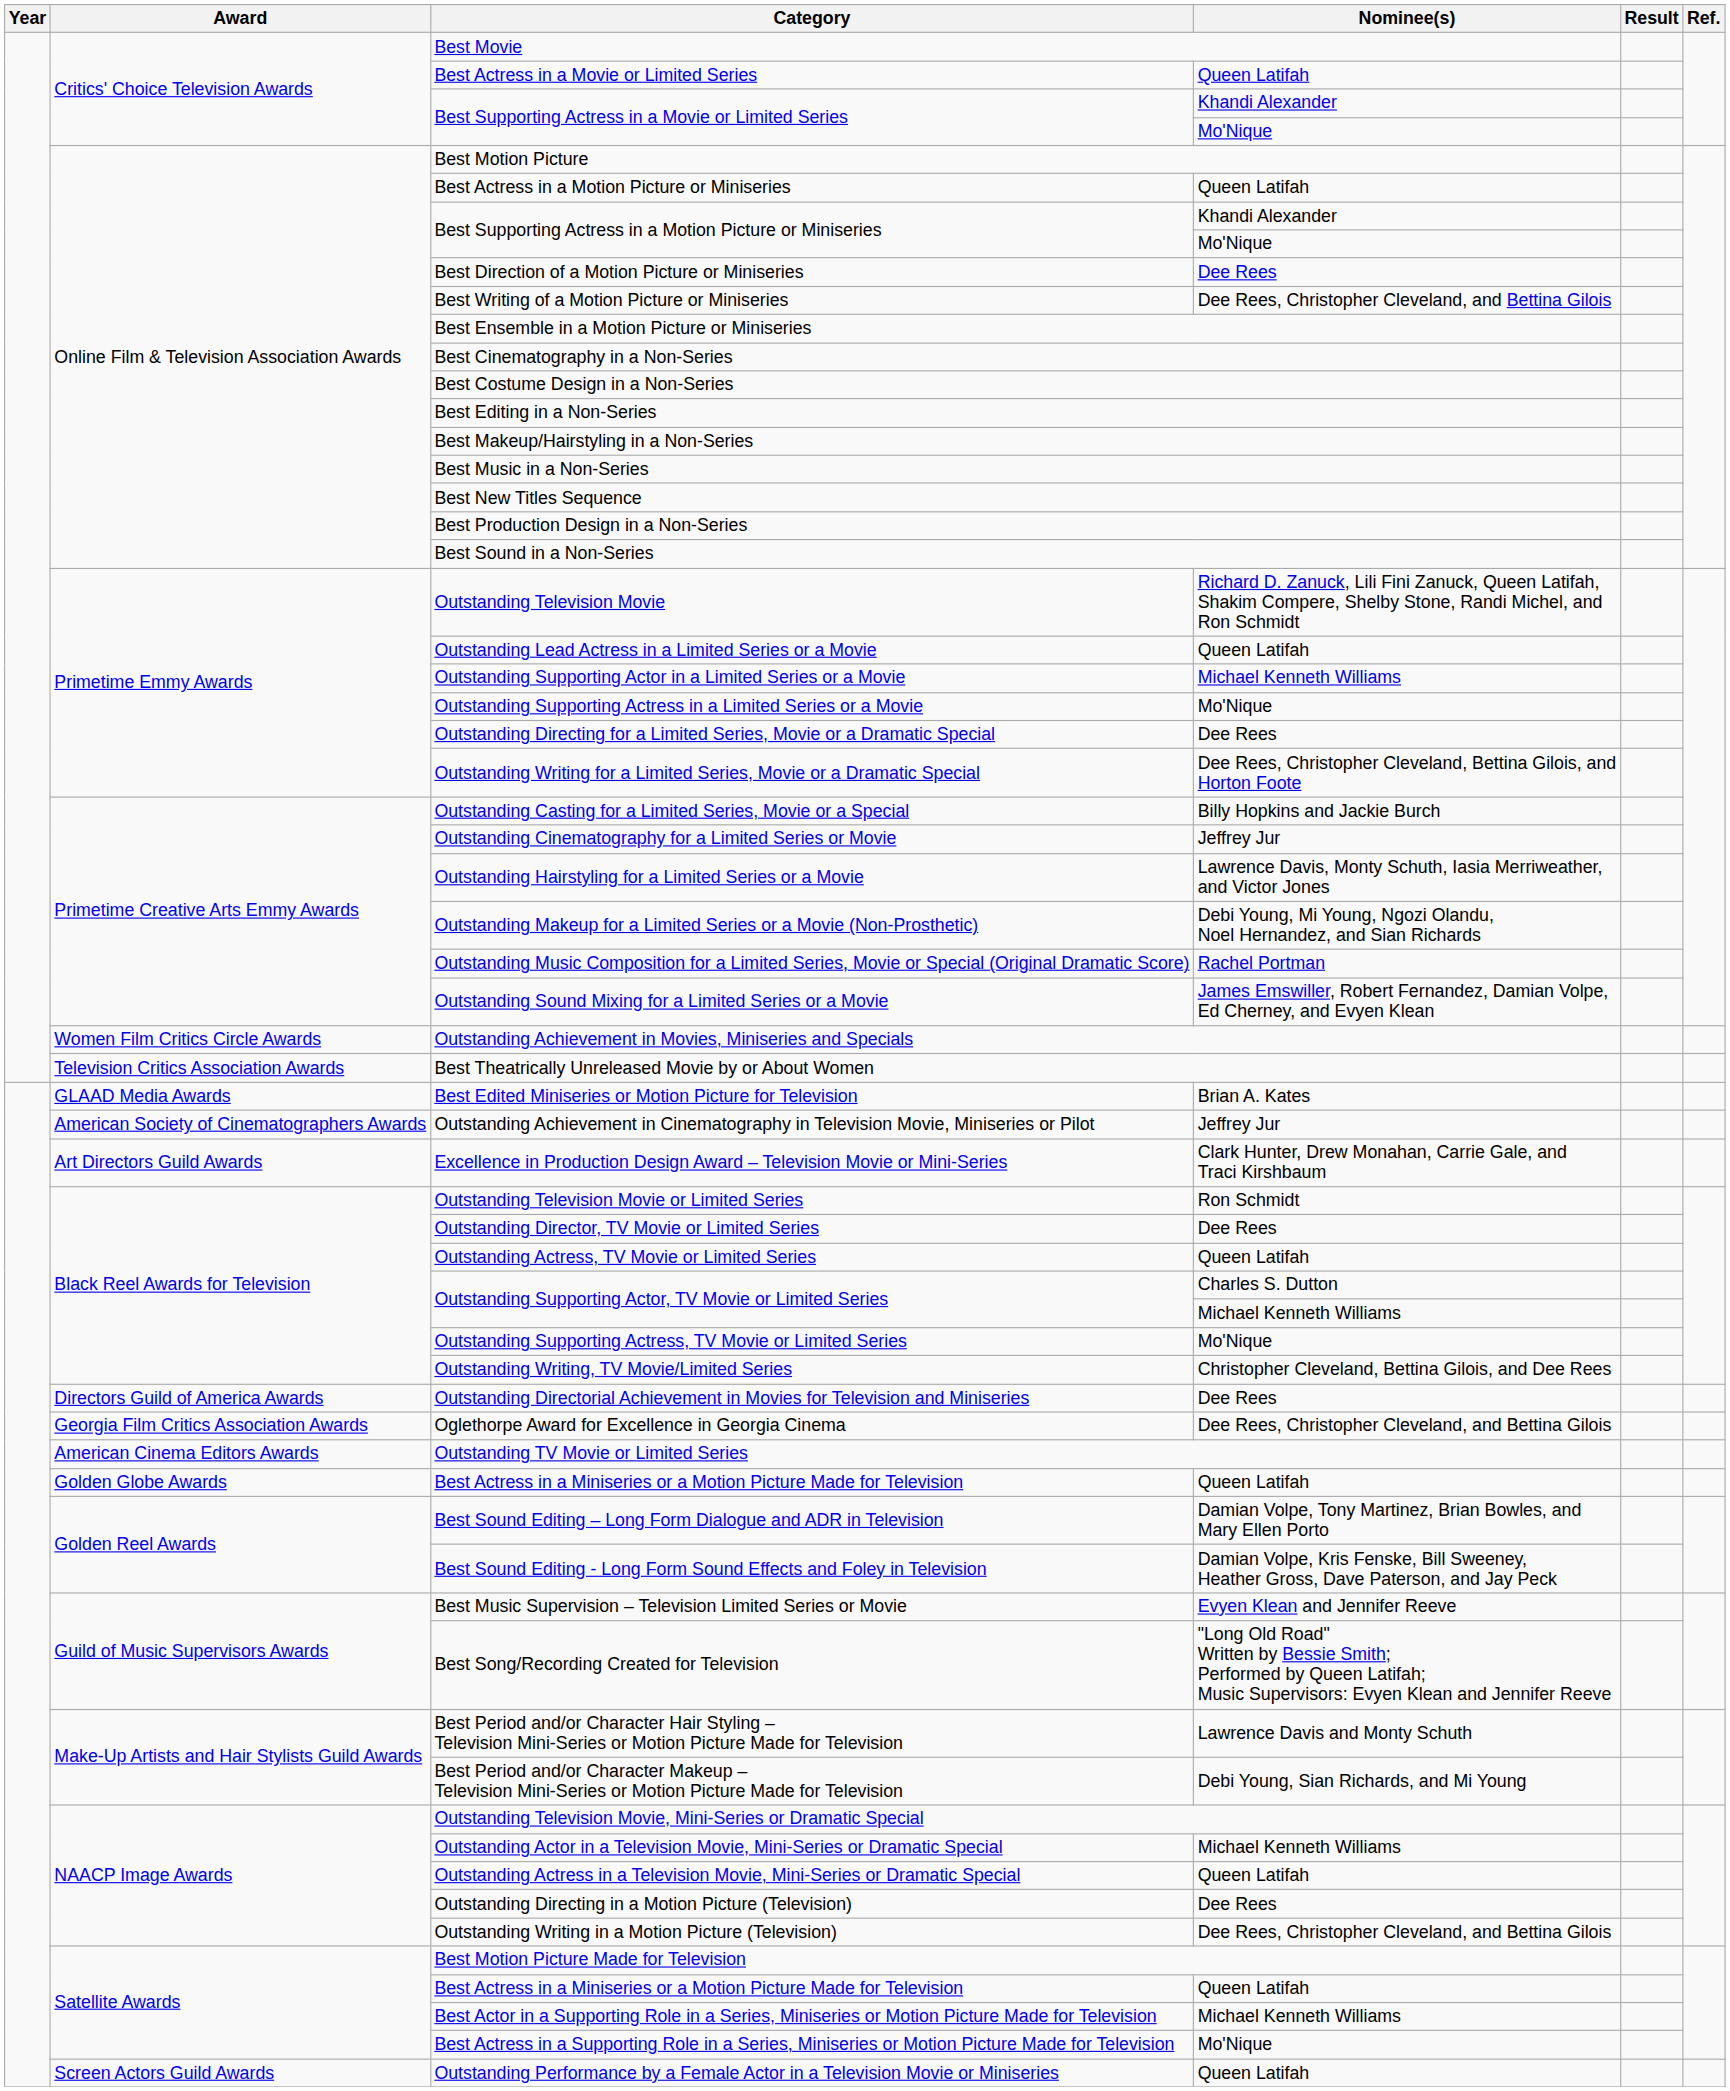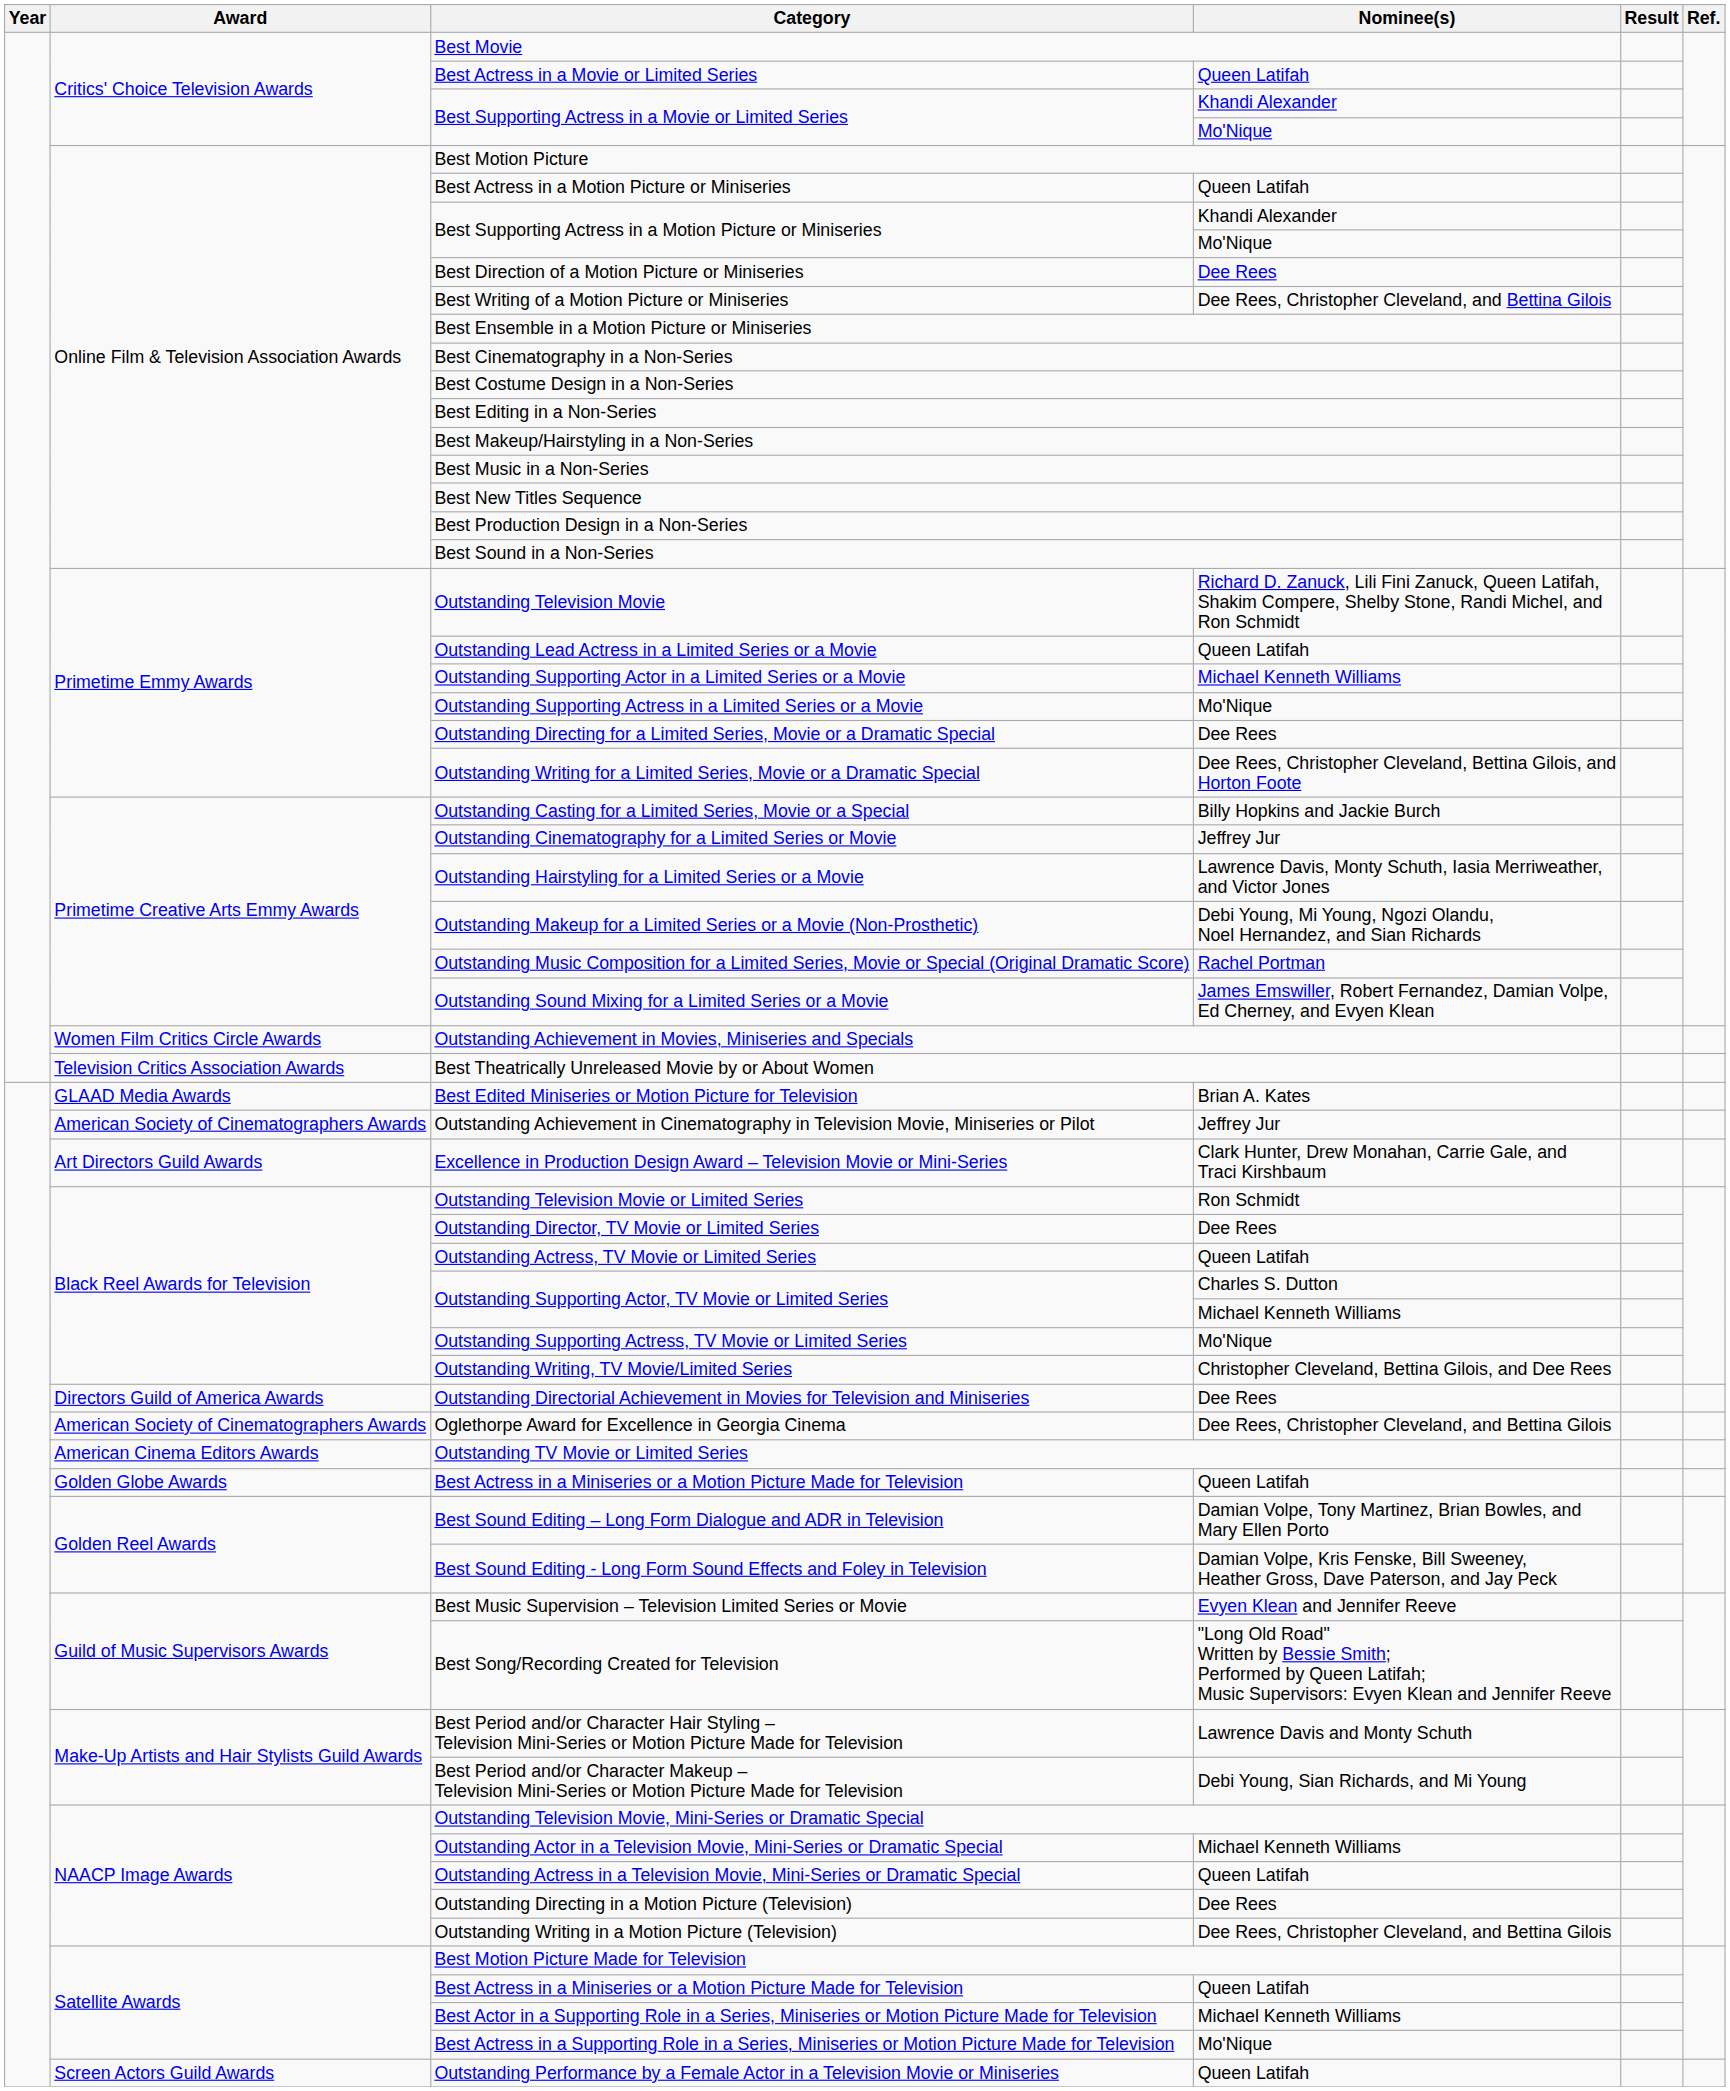Oglethorpe Award for Excellence in Georgia Cinema | Award: Georgia Film Critics Association Awards -> American Society of Cinematographers Awards
